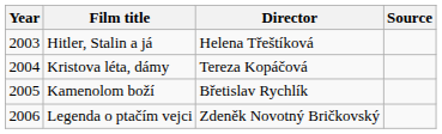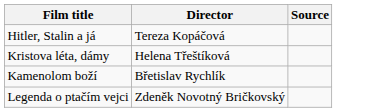- column: Year | 2003 | 2004 | 2005 | 2006
Hitler, Stalin a já | Director: Helena Třeštíková -> Tereza Kopáčová
Kristova léta, dámy | Director: Tereza Kopáčová -> Helena Třeštíková
